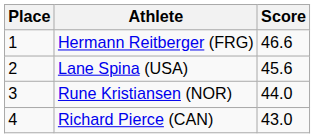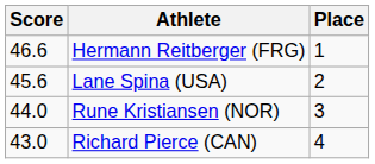columns swapped: Place <-> Score
